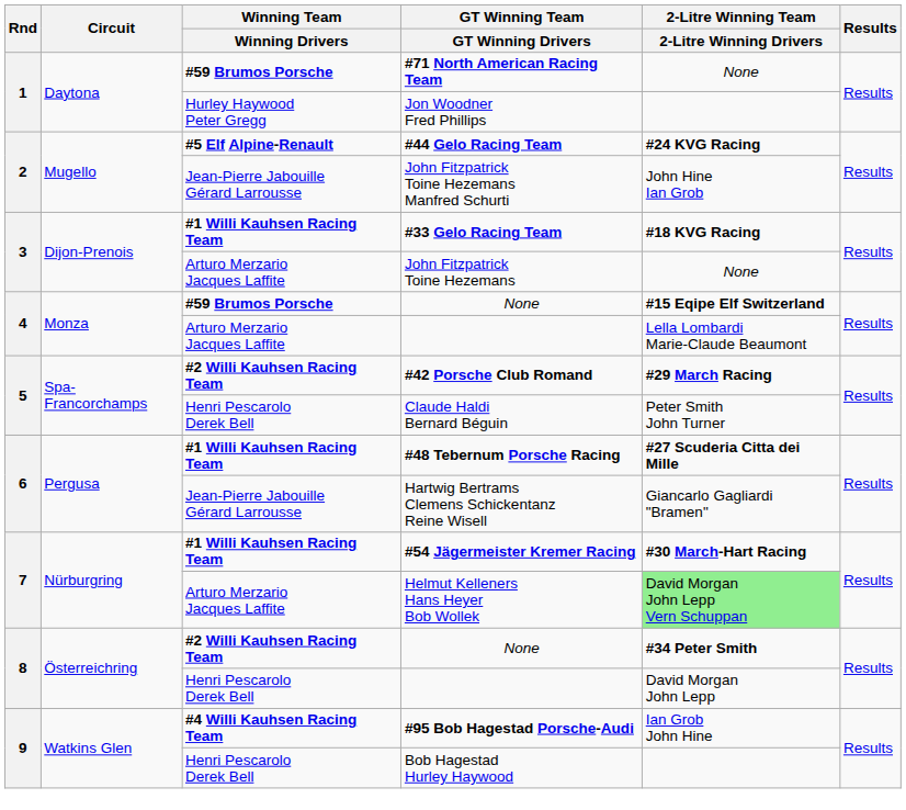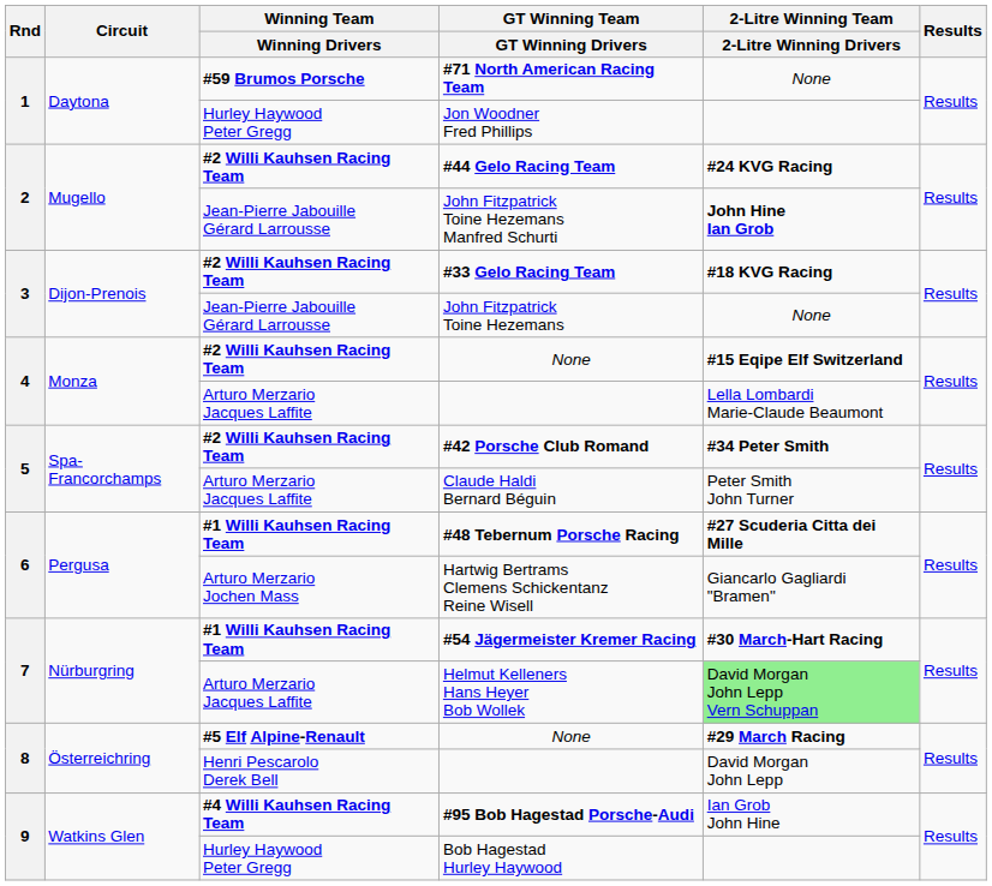#44 Gelo Racing Team | Winning Team / Winning Drivers: #5 Elf Alpine-Renault -> #2 Willi Kauhsen Racing Team
John Fitzpatrick Toine Hezemans Manfred Schurti | 2-Litre Winning Team / 2-Litre Winning Drivers: normal -> bold
#33 Gelo Racing Team | Winning Team / Winning Drivers: #1 Willi Kauhsen Racing Team -> #2 Willi Kauhsen Racing Team
John Fitzpatrick Toine Hezemans | Winning Team / Winning Drivers: Arturo Merzario Jacques Laffite -> Jean-Pierre Jabouille Gérard Larrousse
4 / None | Winning Team / Winning Drivers: #59 Brumos Porsche -> #2 Willi Kauhsen Racing Team
#42 Porsche Club Romand | 2-Litre Winning Team / 2-Litre Winning Drivers: #29 March Racing -> #34 Peter Smith
Claude Haldi Bernard Béguin | Winning Team / Winning Drivers: Henri Pescarolo Derek Bell -> Arturo Merzario Jacques Laffite
Hartwig Bertrams Clemens Schickentanz Reine Wisell | Winning Team / Winning Drivers: Jean-Pierre Jabouille Gérard Larrousse -> Arturo Merzario Jochen Mass
8 / None | Winning Team / Winning Drivers: #2 Willi Kauhsen Racing Team -> #5 Elf Alpine-Renault
8 / None | 2-Litre Winning Team / 2-Litre Winning Drivers: #34 Peter Smith -> #29 March Racing
Bob Hagestad Hurley Haywood | Winning Team / Winning Drivers: Henri Pescarolo Derek Bell -> Hurley Haywood Peter Gregg
